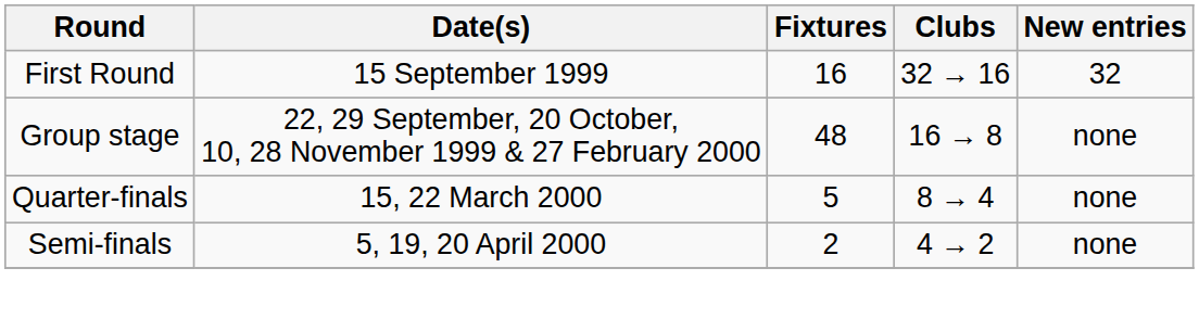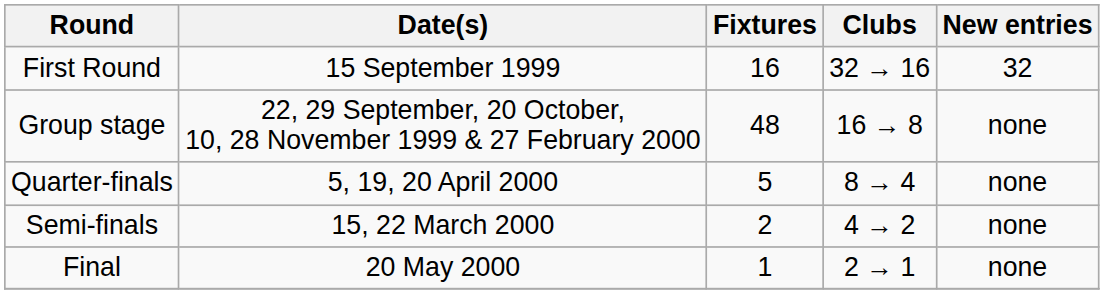Quarter-finals | Date(s): 15, 22 March 2000 -> 5, 19, 20 April 2000
Semi-finals | Date(s): 5, 19, 20 April 2000 -> 15, 22 March 2000
+ row: Final | 20 May 2000 | 1 | 2 → 1 | none
